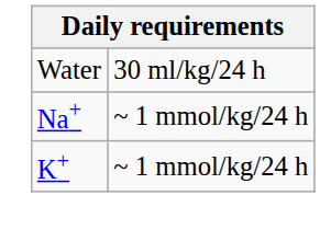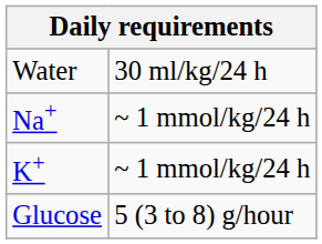+ row: Glucose | 5 (3 to 8) g/hour
